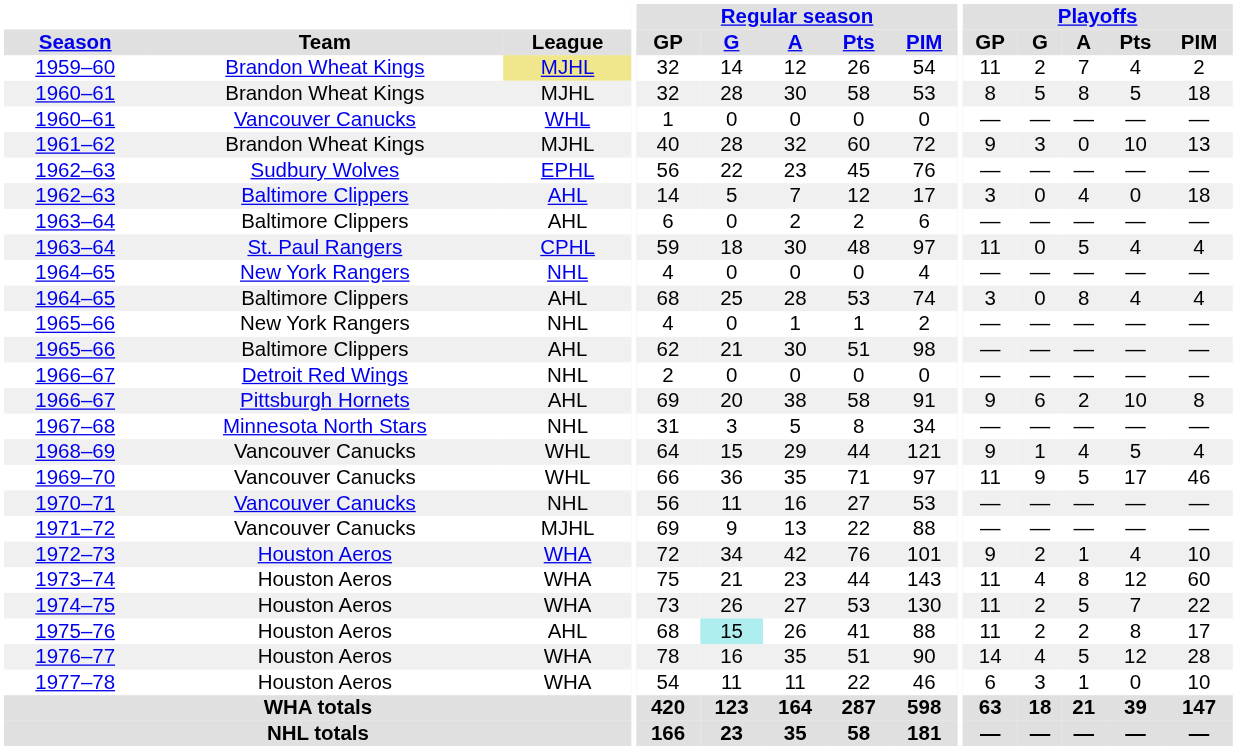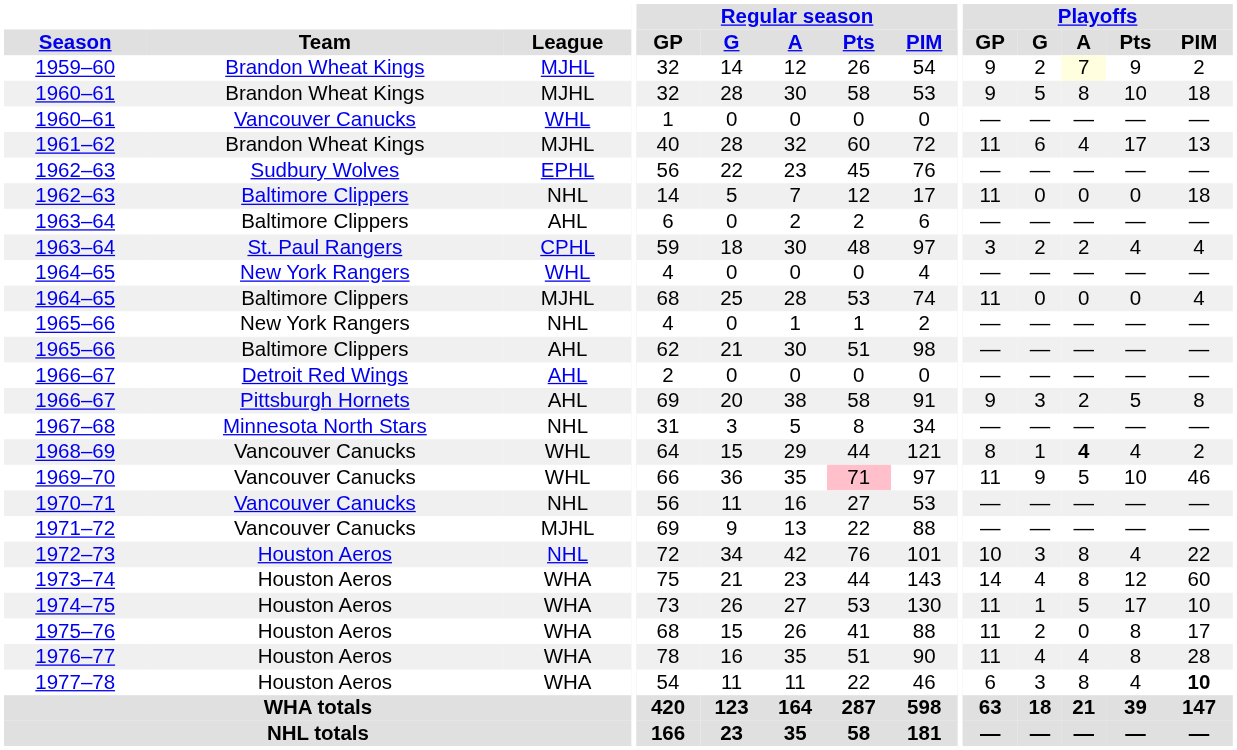1959–60 | League: khaki background -> no background
1959–60 | Playoffs / GP: 11 -> 9
1959–60 | Playoffs / A: no background -> lightyellow background
1959–60 | Playoffs / Pts: 4 -> 9
1960–61 / Brandon Wheat Kings | Playoffs / GP: 8 -> 9
1960–61 / Brandon Wheat Kings | Playoffs / Pts: 5 -> 10
1961–62 | Playoffs / GP: 9 -> 11
1961–62 | Playoffs / G: 3 -> 6
1961–62 | Playoffs / A: 0 -> 4
1961–62 | Playoffs / Pts: 10 -> 17
1962–63 / Baltimore Clippers | League: AHL -> NHL
1962–63 / Baltimore Clippers | Playoffs / GP: 3 -> 11
1962–63 / Baltimore Clippers | Playoffs / A: 4 -> 0
1963–64 / St. Paul Rangers | Playoffs / GP: 11 -> 3
1963–64 / St. Paul Rangers | Playoffs / G: 0 -> 2
1963–64 / St. Paul Rangers | Playoffs / A: 5 -> 2
1964–65 / New York Rangers | League: NHL -> WHL
1964–65 / Baltimore Clippers | League: AHL -> MJHL
1964–65 / Baltimore Clippers | Playoffs / GP: 3 -> 11
1964–65 / Baltimore Clippers | Playoffs / A: 8 -> 0
1964–65 / Baltimore Clippers | Playoffs / Pts: 4 -> 0
1966–67 / Detroit Red Wings | League: NHL -> AHL
1966–67 / Pittsburgh Hornets | Playoffs / G: 6 -> 3
1966–67 / Pittsburgh Hornets | Playoffs / Pts: 10 -> 5
1968–69 | Playoffs / GP: 9 -> 8
1968–69 | Playoffs / A: normal -> bold
1968–69 | Playoffs / Pts: 5 -> 4
1968–69 | Playoffs / PIM: 4 -> 2
1969–70 | Regular season / Pts: no background -> pink background
1969–70 | Playoffs / Pts: 17 -> 10
1972–73 | League: WHA -> NHL
1972–73 | Playoffs / GP: 9 -> 10
1972–73 | Playoffs / G: 2 -> 3
1972–73 | Playoffs / A: 1 -> 8
1972–73 | Playoffs / PIM: 10 -> 22
1973–74 | Playoffs / GP: 11 -> 14
1974–75 | Playoffs / G: 2 -> 1
1974–75 | Playoffs / Pts: 7 -> 17
1974–75 | Playoffs / PIM: 22 -> 10
1975–76 | League: AHL -> WHA
1975–76 | Regular season / G: paleturquoise background -> no background
1975–76 | Playoffs / A: 2 -> 0
1976–77 | Playoffs / GP: 14 -> 11
1976–77 | Playoffs / A: 5 -> 4
1976–77 | Playoffs / Pts: 12 -> 8
1977–78 | Playoffs / A: 1 -> 8
1977–78 | Playoffs / Pts: 0 -> 4
1977–78 | Playoffs / PIM: normal -> bold
